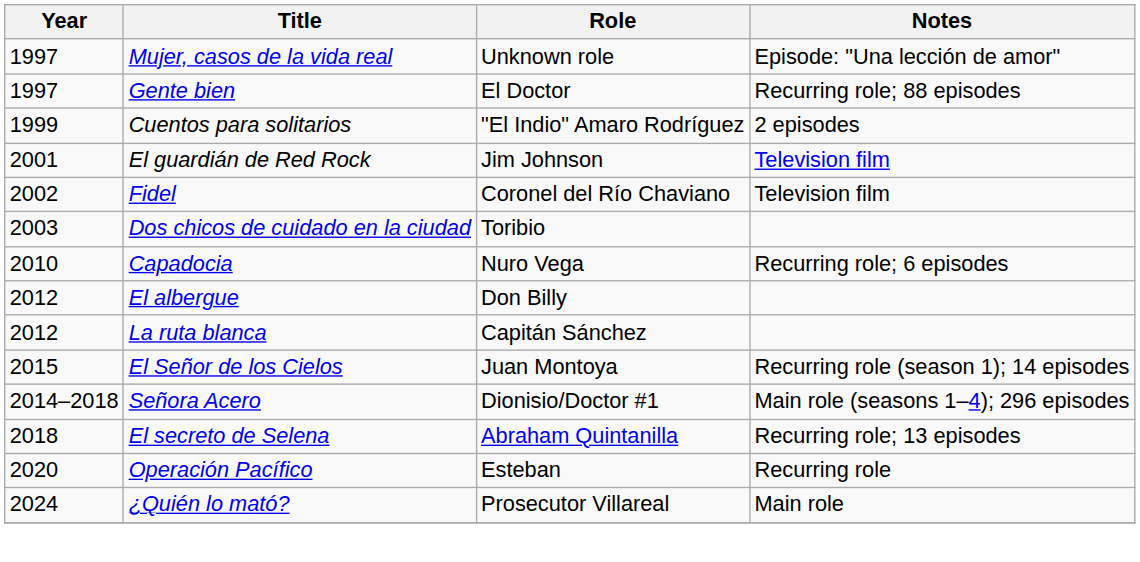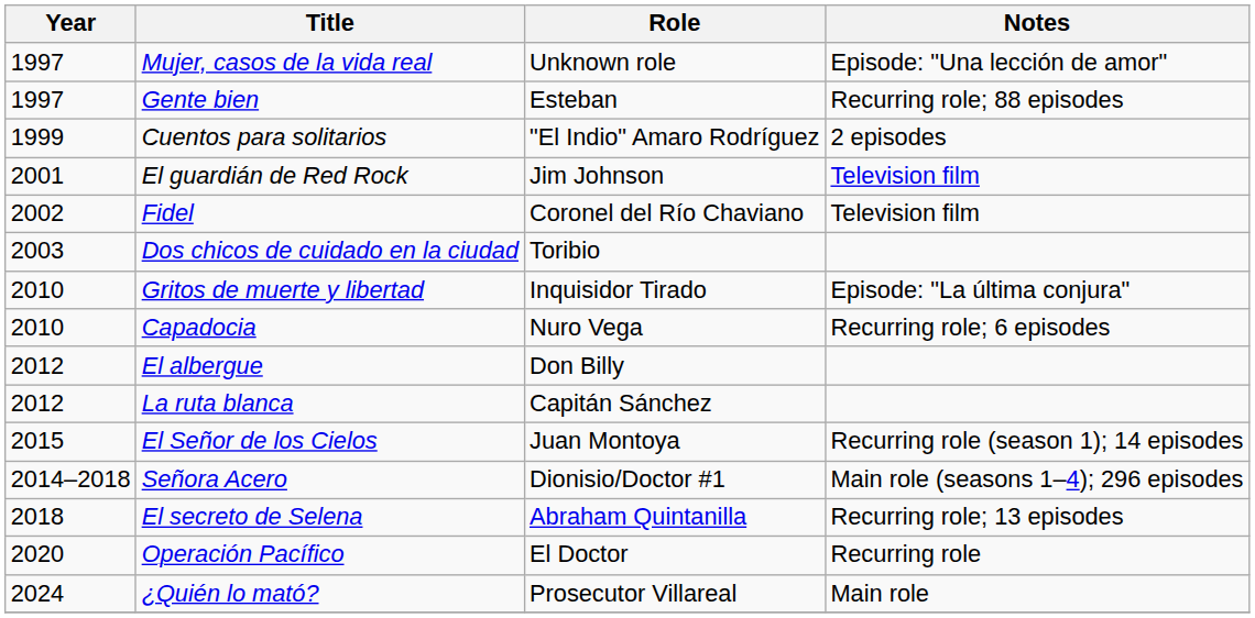Gente bien | Role: El Doctor -> Esteban
+ row: 2010 | Gritos de muerte y libertad | Inquisidor Tirado | Episode: "La última conjura"
Operación Pacífico | Role: Esteban -> El Doctor
